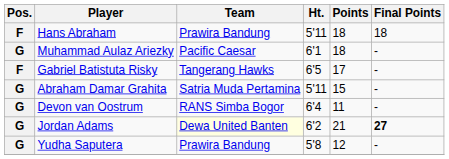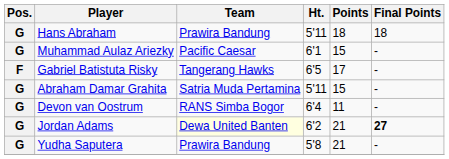Hans Abraham | Pos.: F -> G
Muhammad Aulaz Ariezky | Points: 18 -> 15
Yudha Saputera | Points: 12 -> 21
